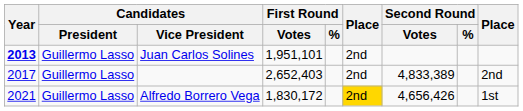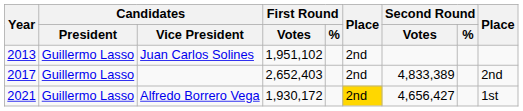Juan Carlos Solines | Year: bold -> normal
Juan Carlos Solines | First Round / Votes: 1,951,101 -> 1,951,102
Alfredo Borrero Vega | First Round / Votes: 1,830,172 -> 1,930,172
Alfredo Borrero Vega | Second Round / Votes: 4,656,426 -> 4,656,427
